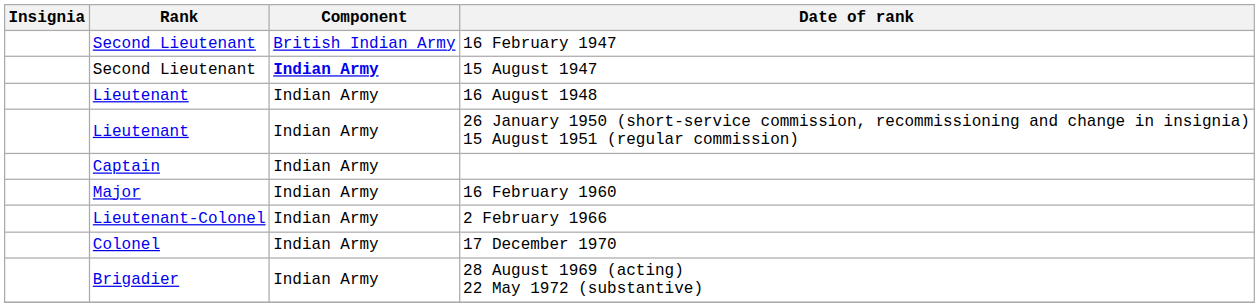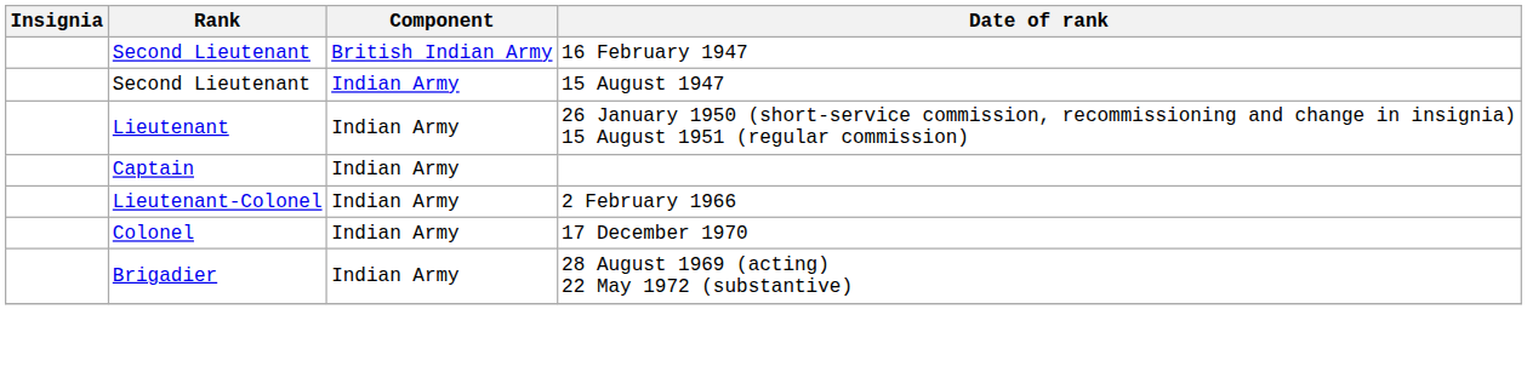15 August 1947 | Component: bold -> normal
- row: Lieutenant | Indian Army | 16 August 1948
- row: Major | Indian Army | 16 February 1960
